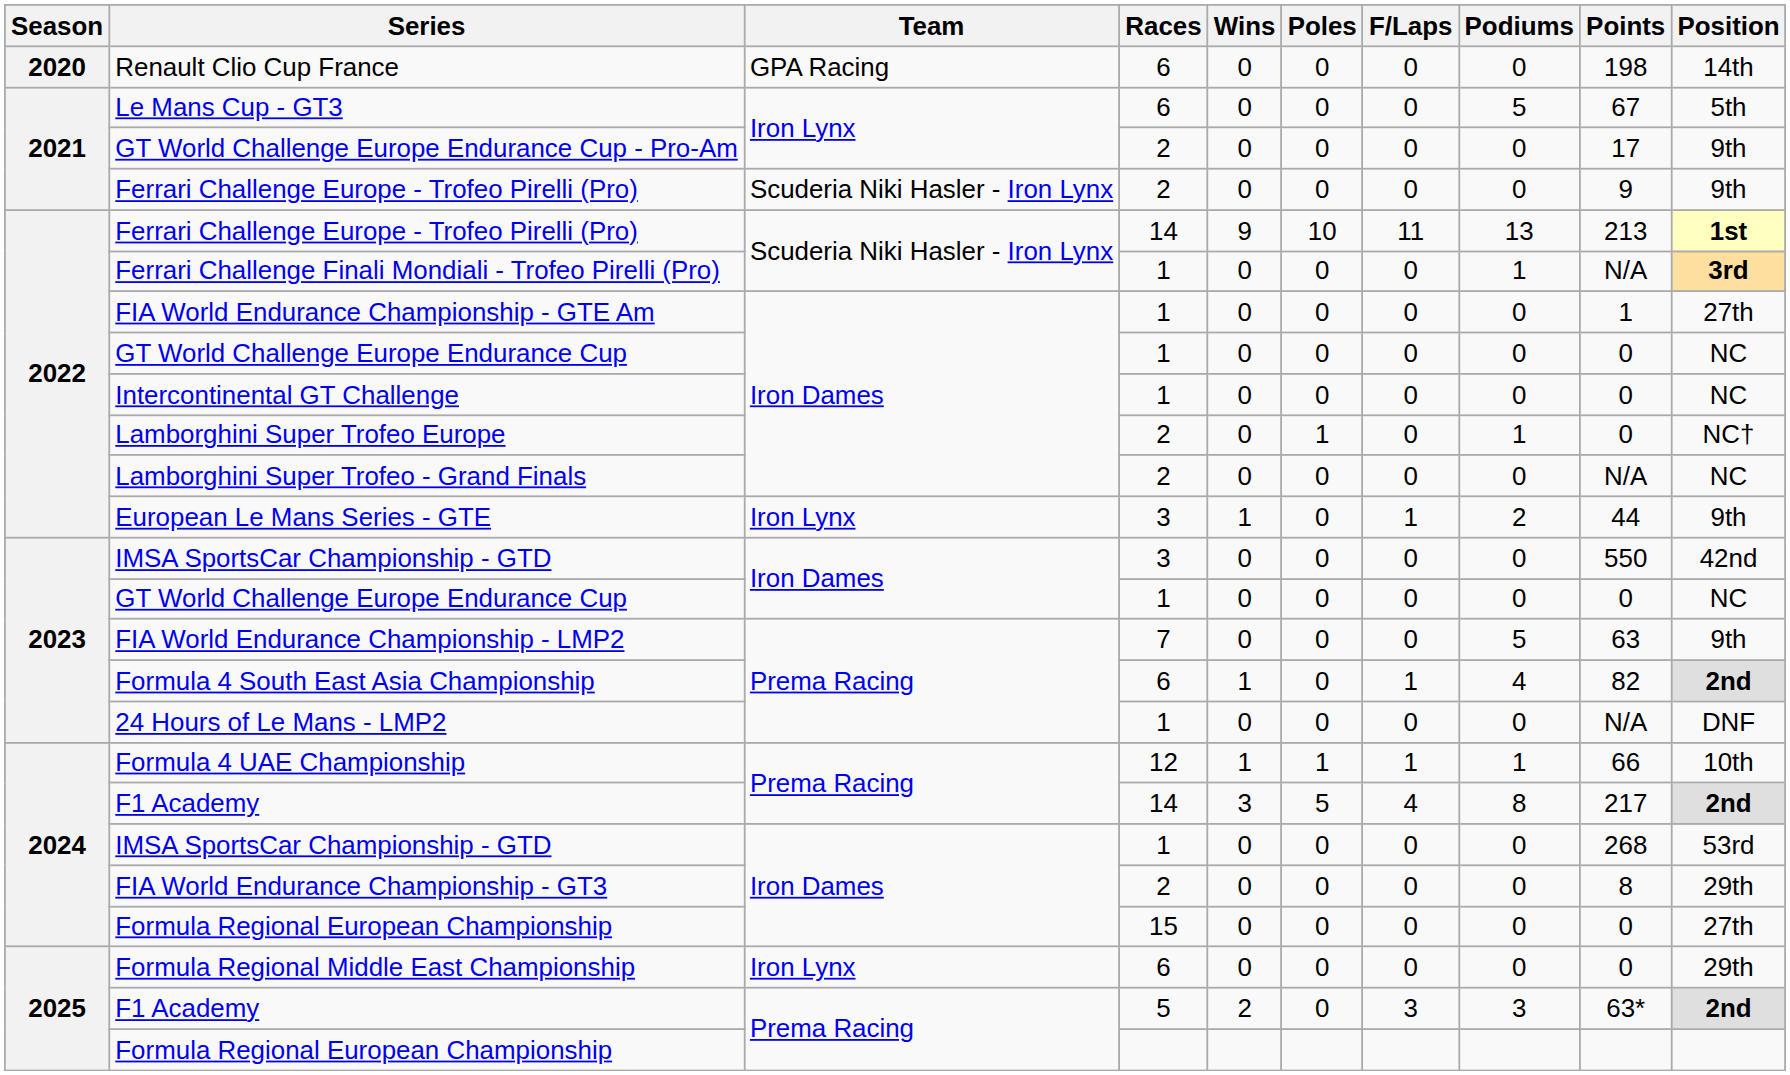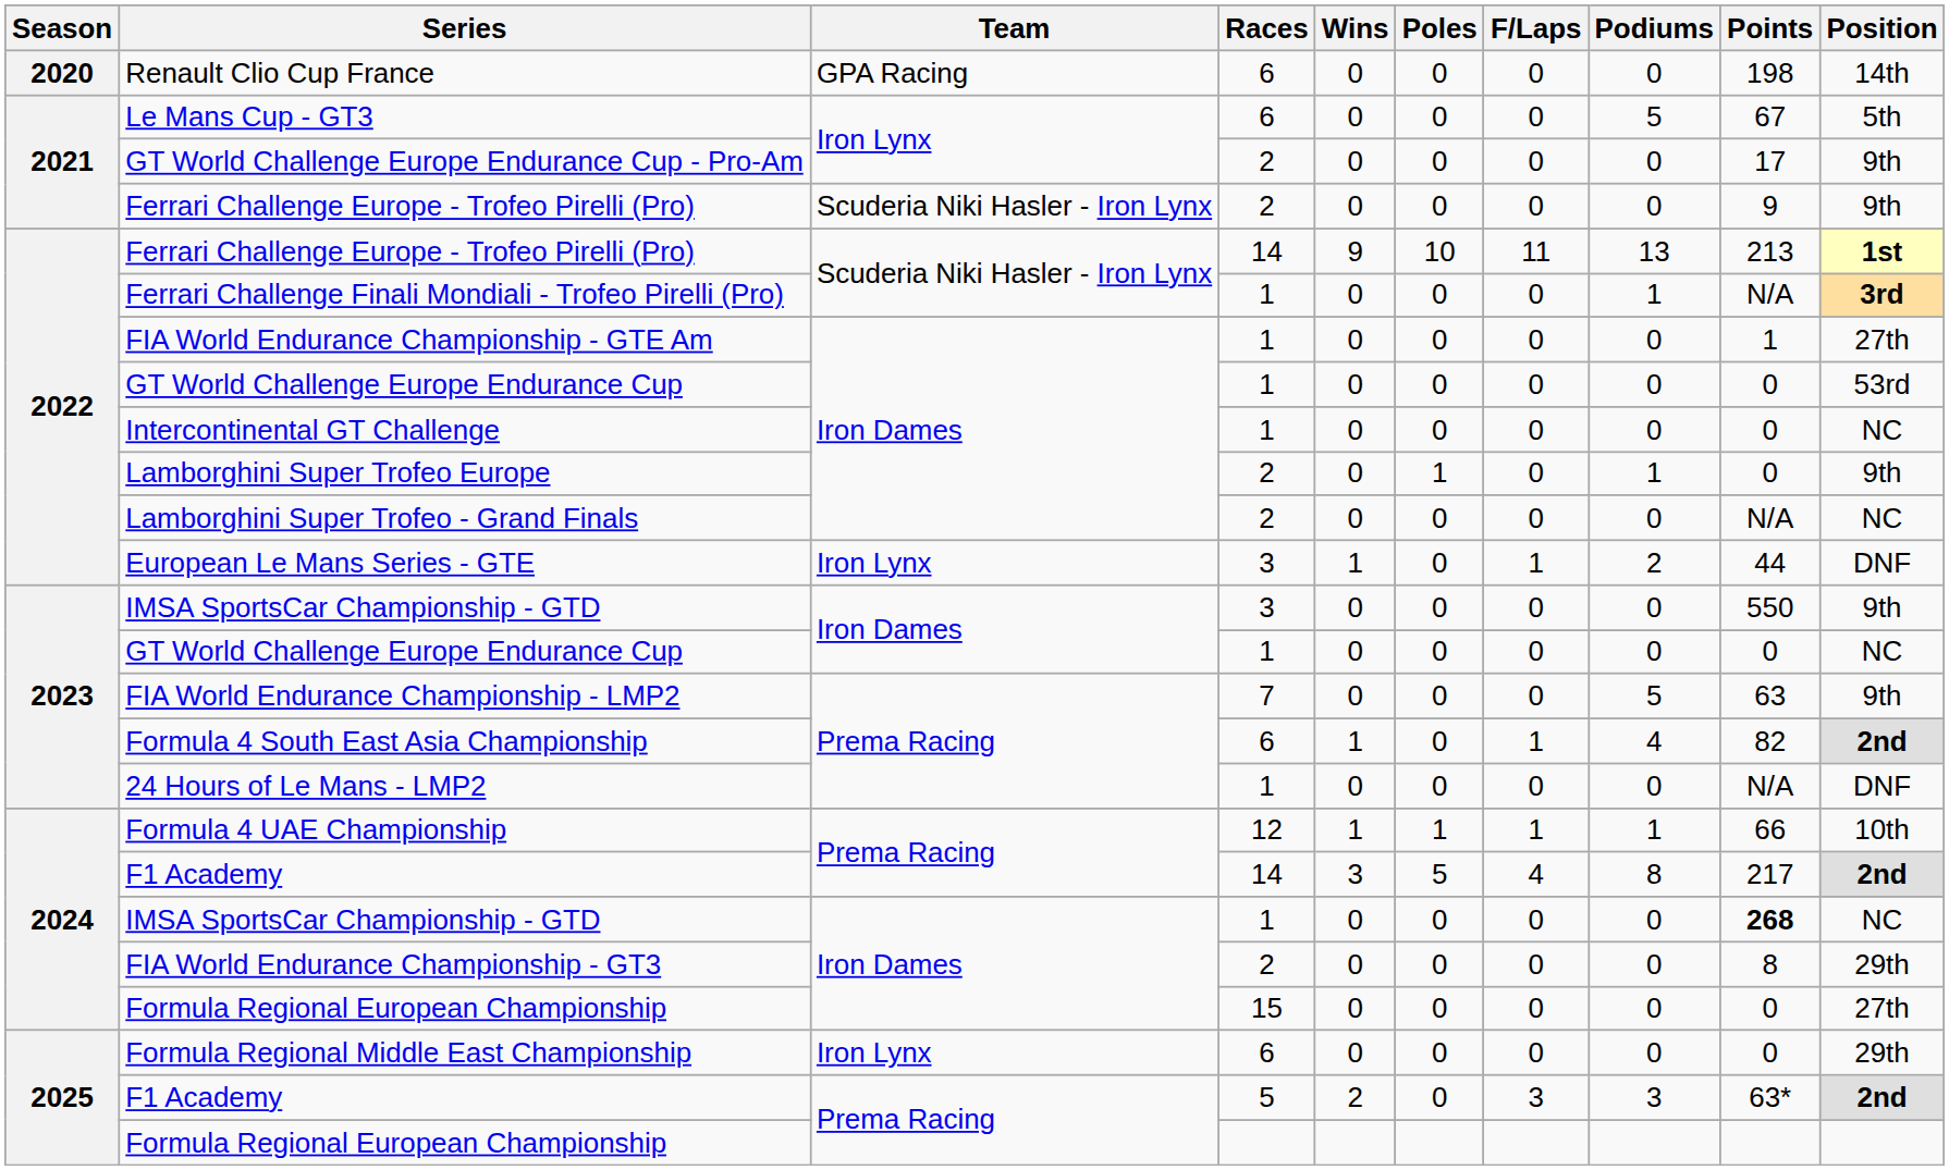2022 / GT World Challenge Europe Endurance Cup | Position: NC -> 53rd
Lamborghini Super Trofeo Europe | Position: NC† -> 9th
European Le Mans Series - GTE | Position: 9th -> DNF
2023 / IMSA SportsCar Championship - GTD | Position: 42nd -> 9th
2024 / IMSA SportsCar Championship - GTD | Points: normal -> bold
2024 / IMSA SportsCar Championship - GTD | Position: 53rd -> NC
